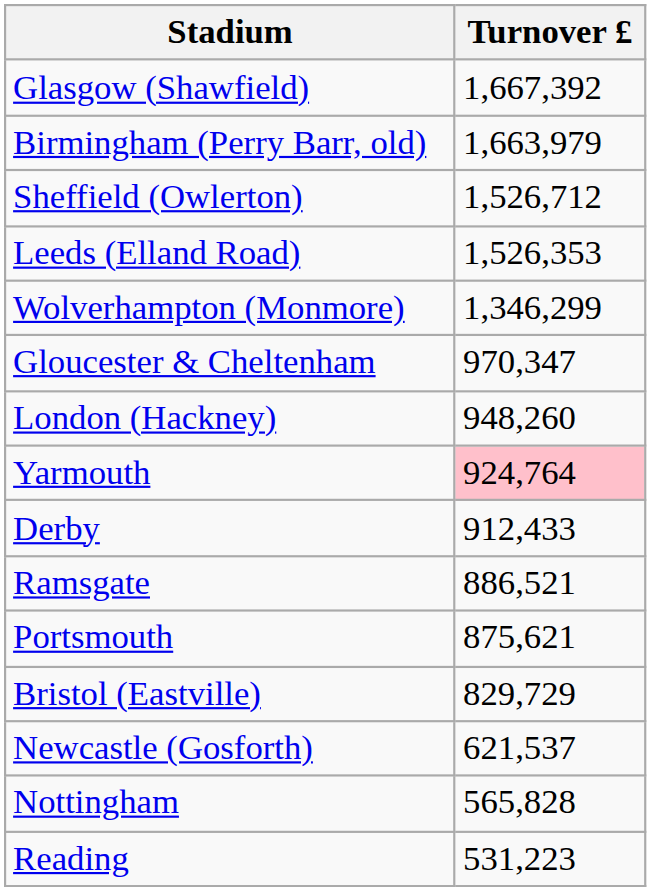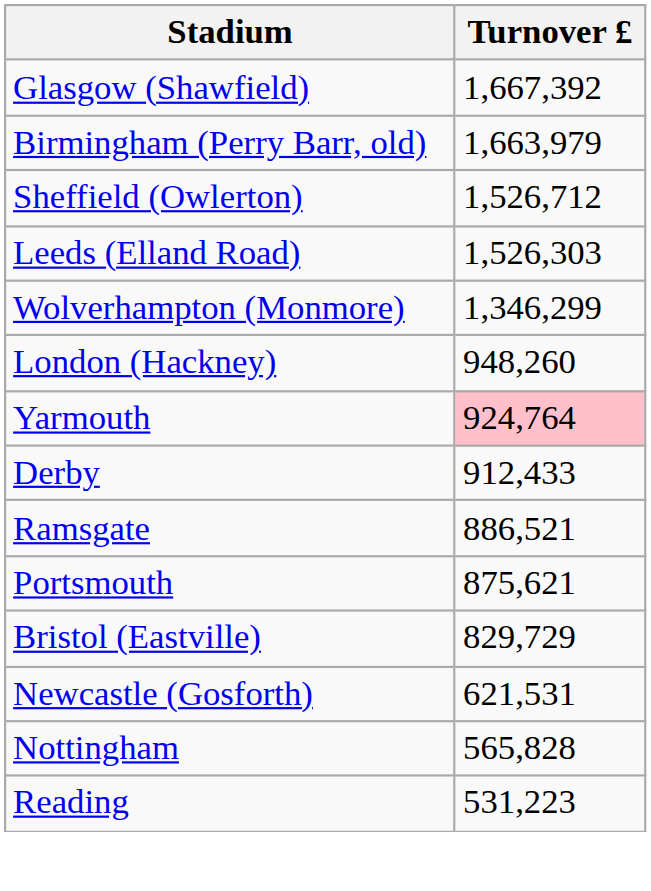Leeds (Elland Road) | Turnover £: 1,526,353 -> 1,526,303
- row: Gloucester & Cheltenham | 970,347
Newcastle (Gosforth) | Turnover £: 621,537 -> 621,531
